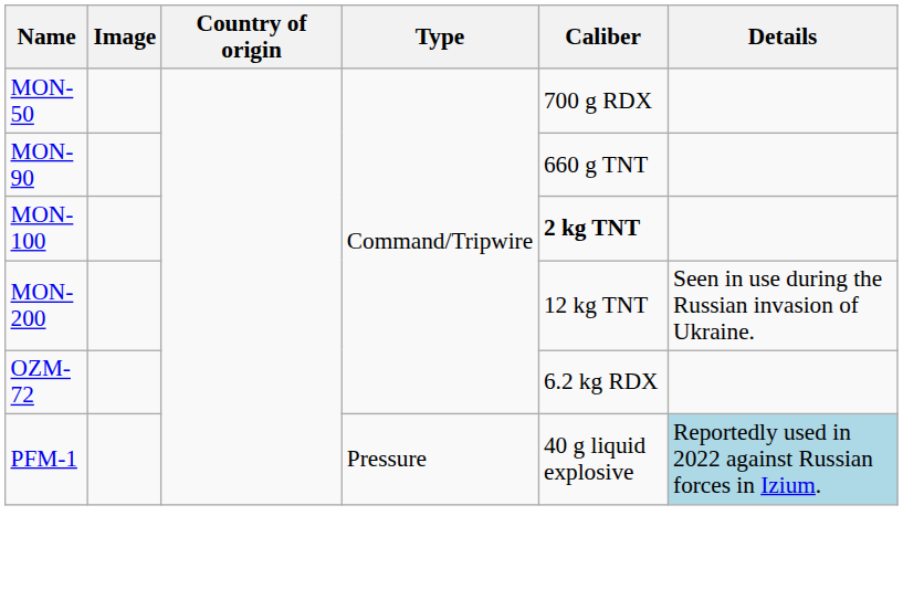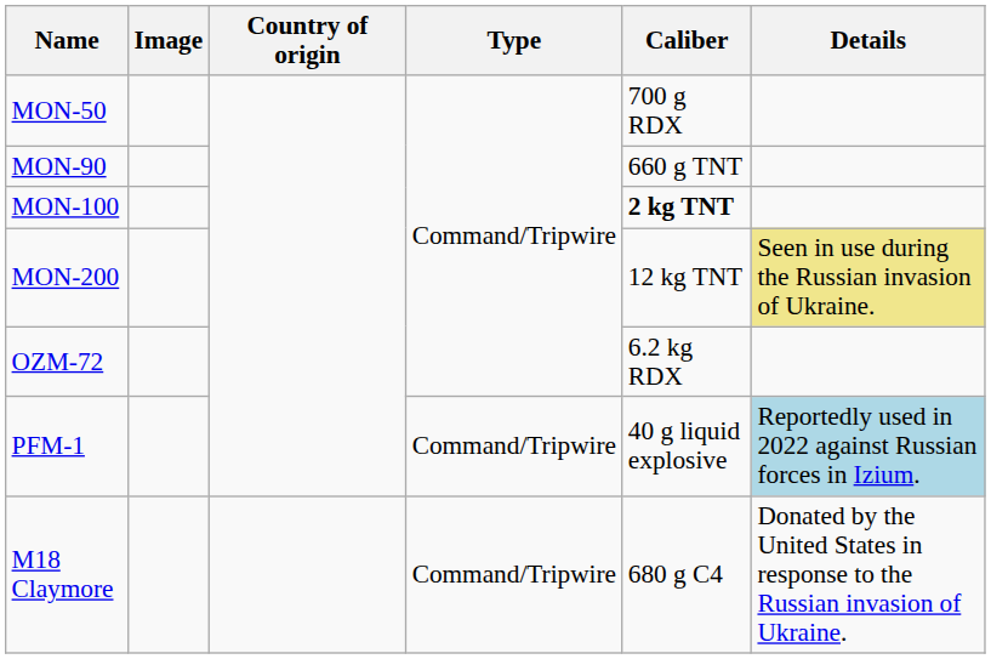MON-200 | Details: no background -> khaki background
PFM-1 | Type: Pressure -> Command/Tripwire
+ row: M18 Claymore | Command/Tripwire | 680 g C4 | Donated by the United States in response to the Russian invasion of Ukraine.
